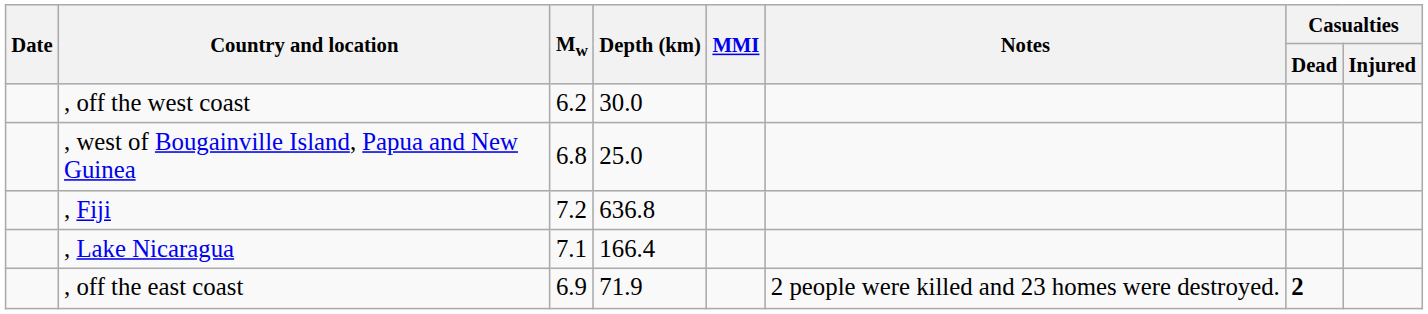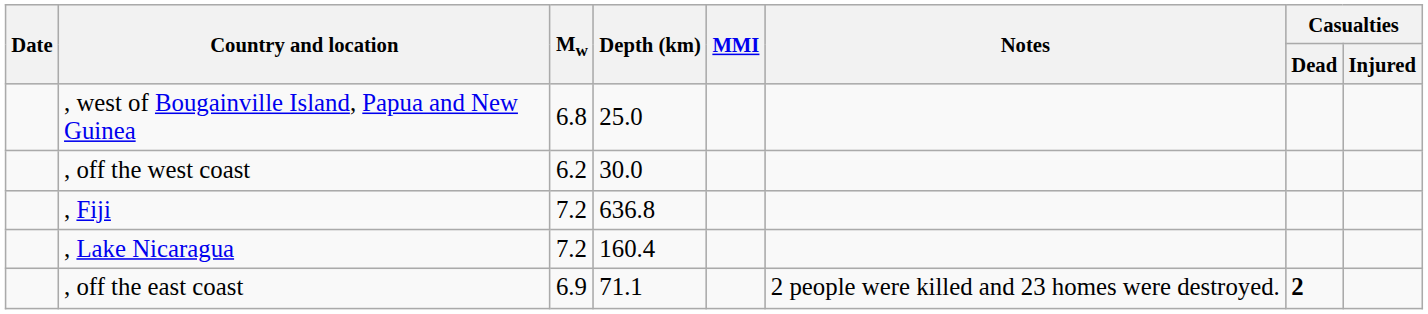rows swapped: , off the west coast <-> , west of Bougainville Island, Papua and New Guinea
, Lake Nicaragua | Mw: 7.1 -> 7.2
, Lake Nicaragua | Depth (km): 166.4 -> 160.4
, off the east coast | Depth (km): 71.9 -> 71.1
